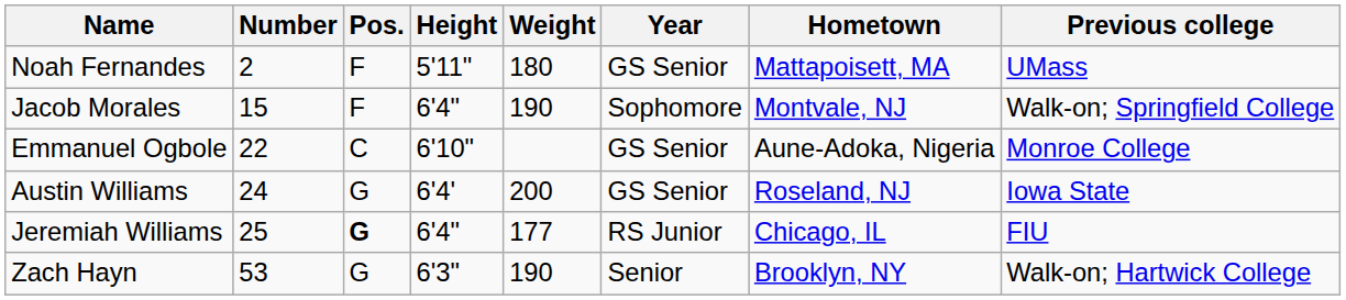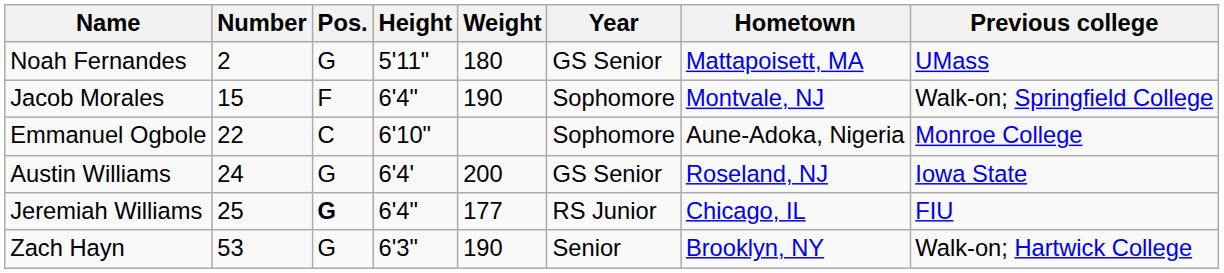Noah Fernandes | Pos.: F -> G
Emmanuel Ogbole | Year: GS Senior -> Sophomore
